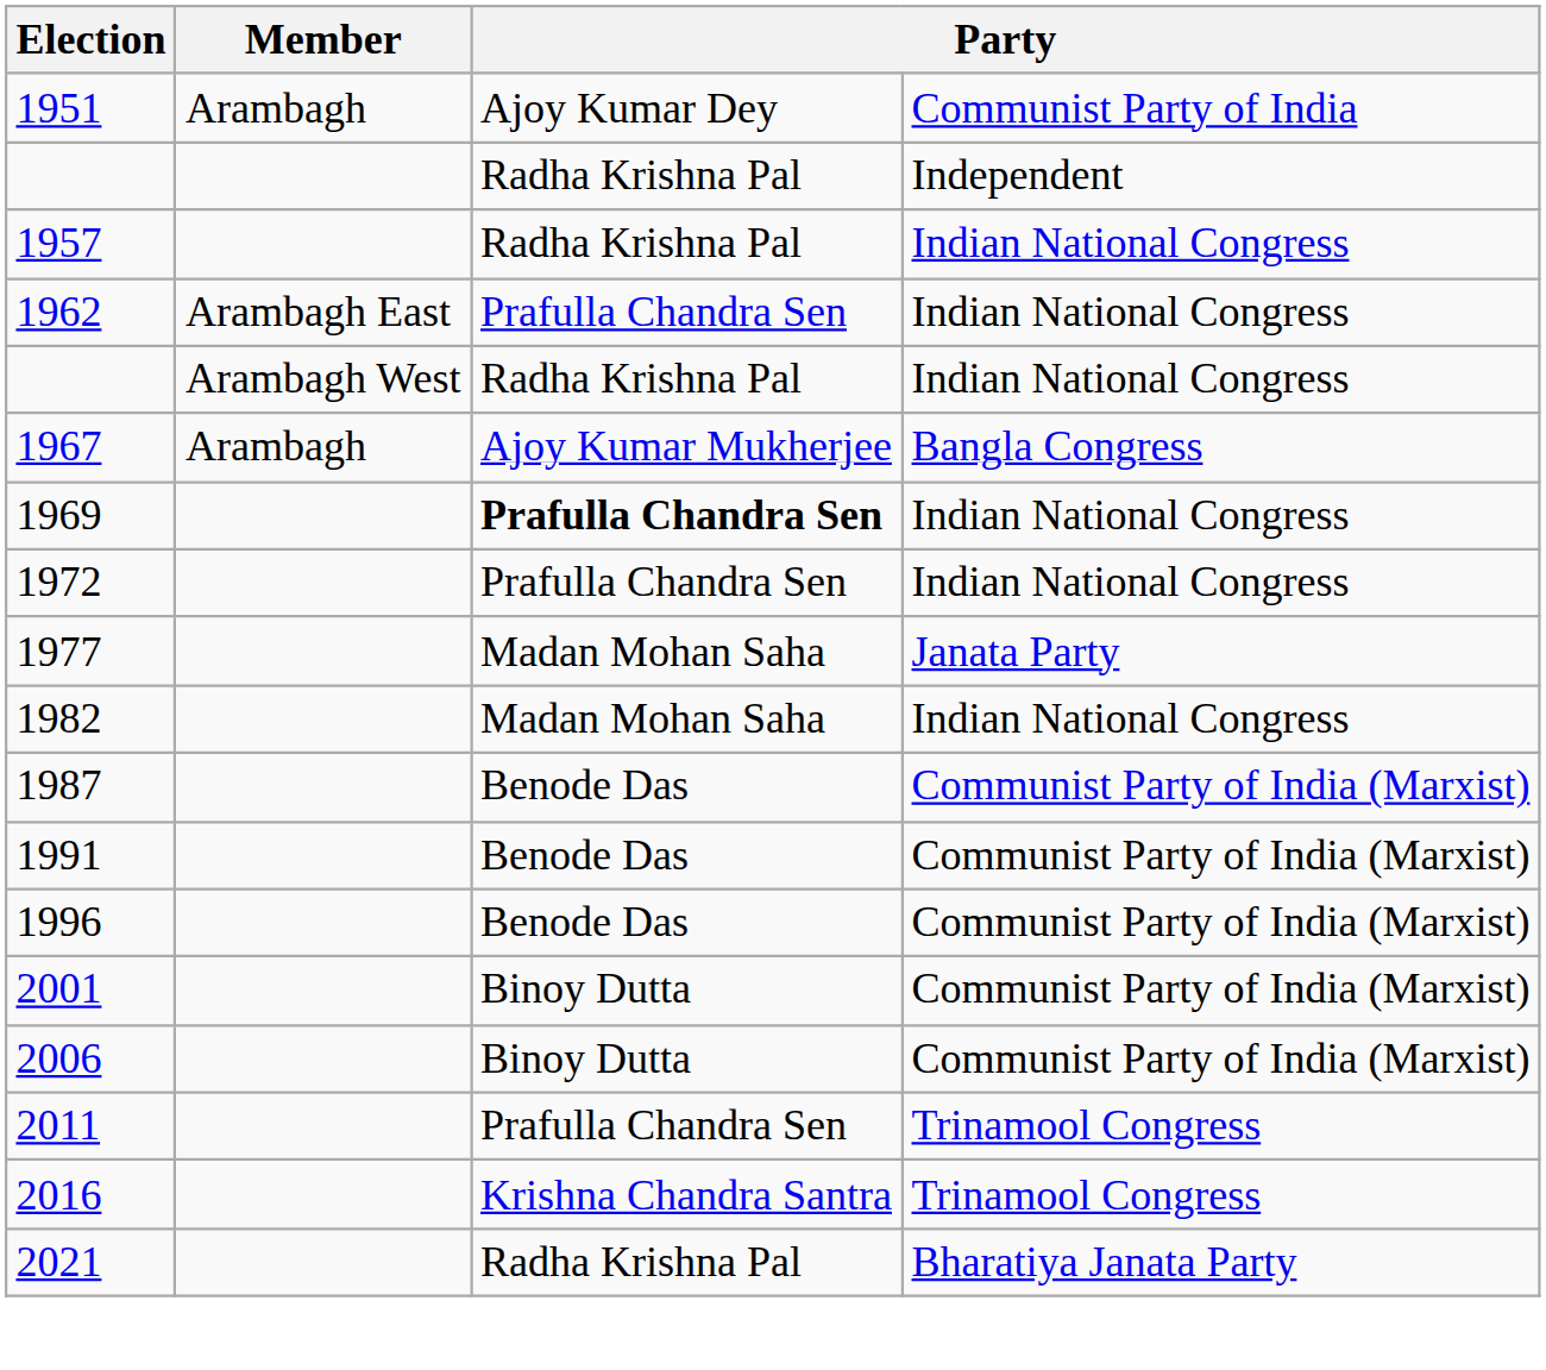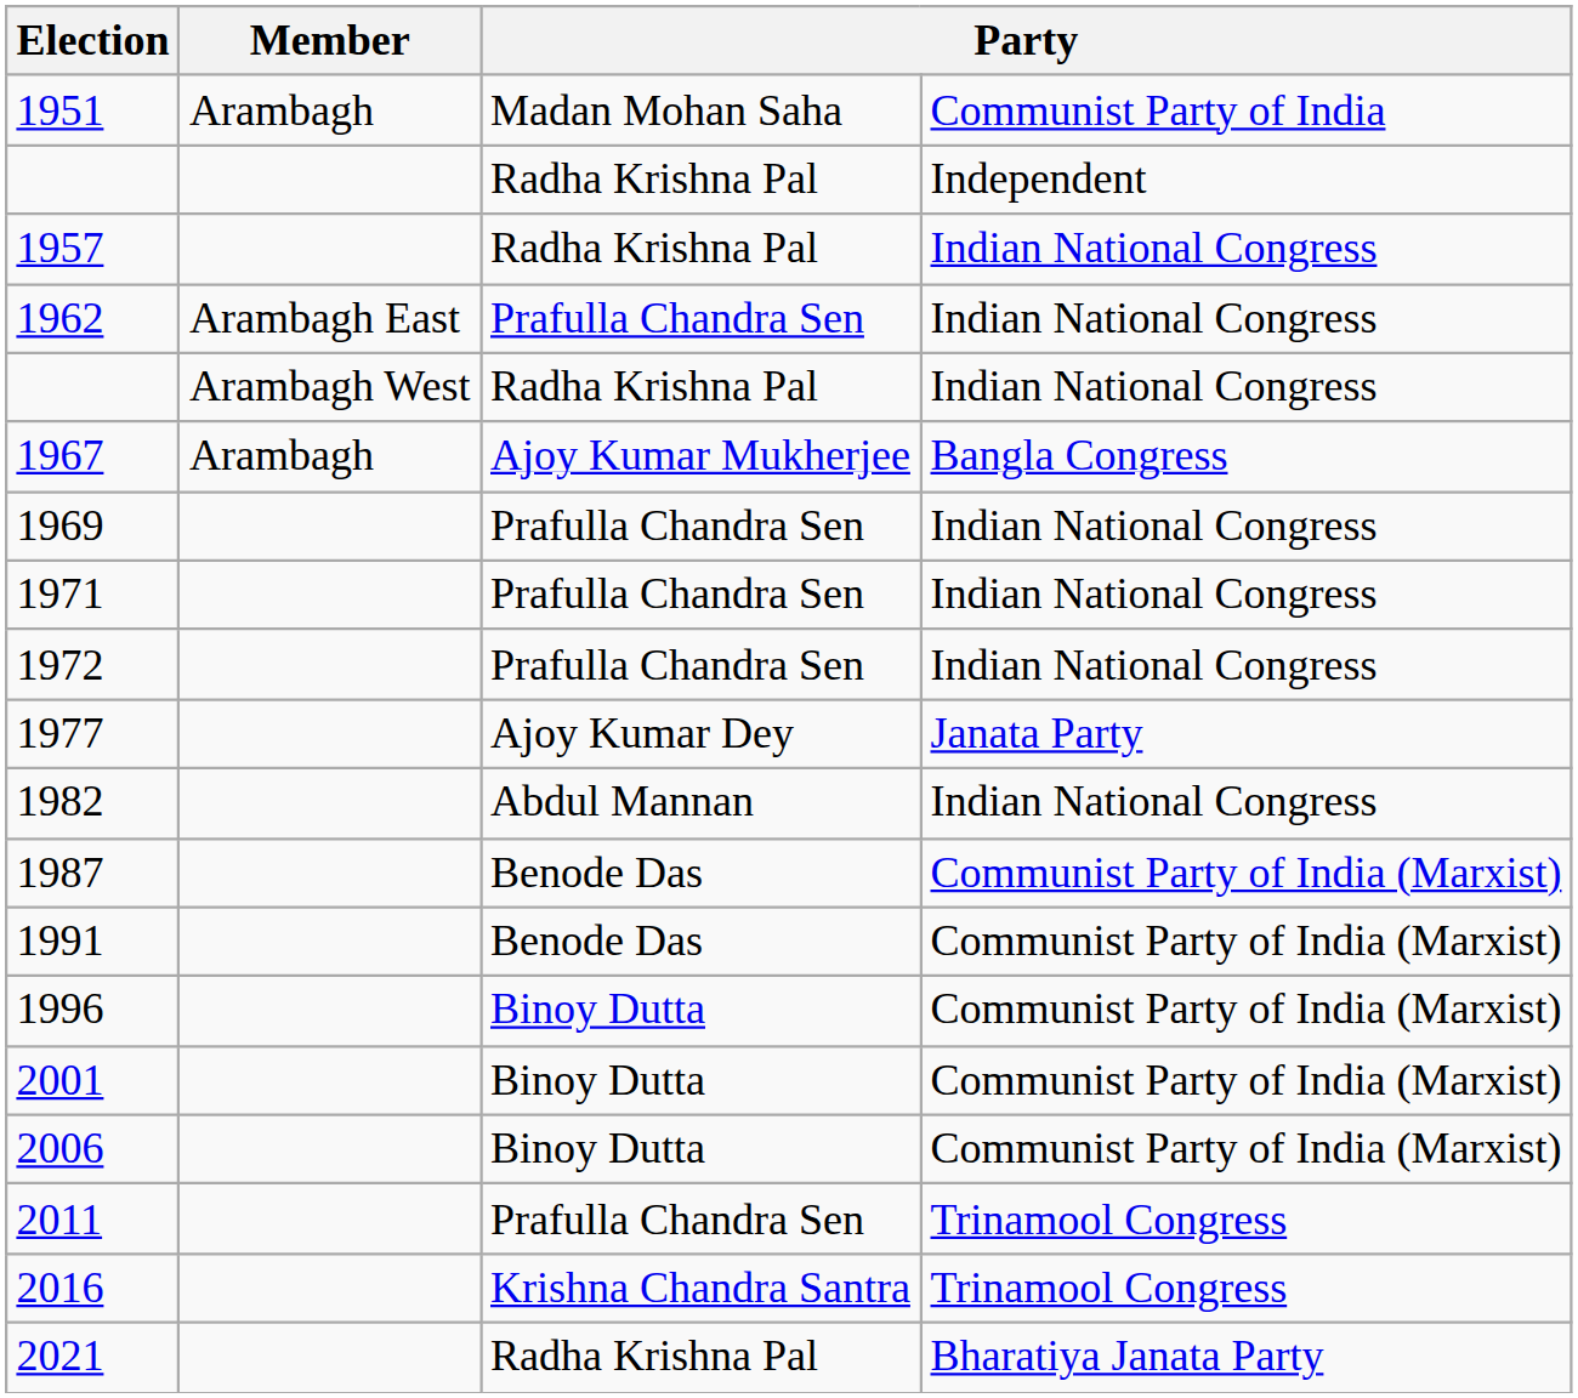1951 | column 3: Ajoy Kumar Dey -> Madan Mohan Saha
1969 | column 3: bold -> normal
+ row: 1971 | Prafulla Chandra Sen | Indian National Congress
1977 | column 3: Madan Mohan Saha -> Ajoy Kumar Dey
1982 | column 3: Madan Mohan Saha -> Abdul Mannan
1996 | column 3: Benode Das -> Binoy Dutta
